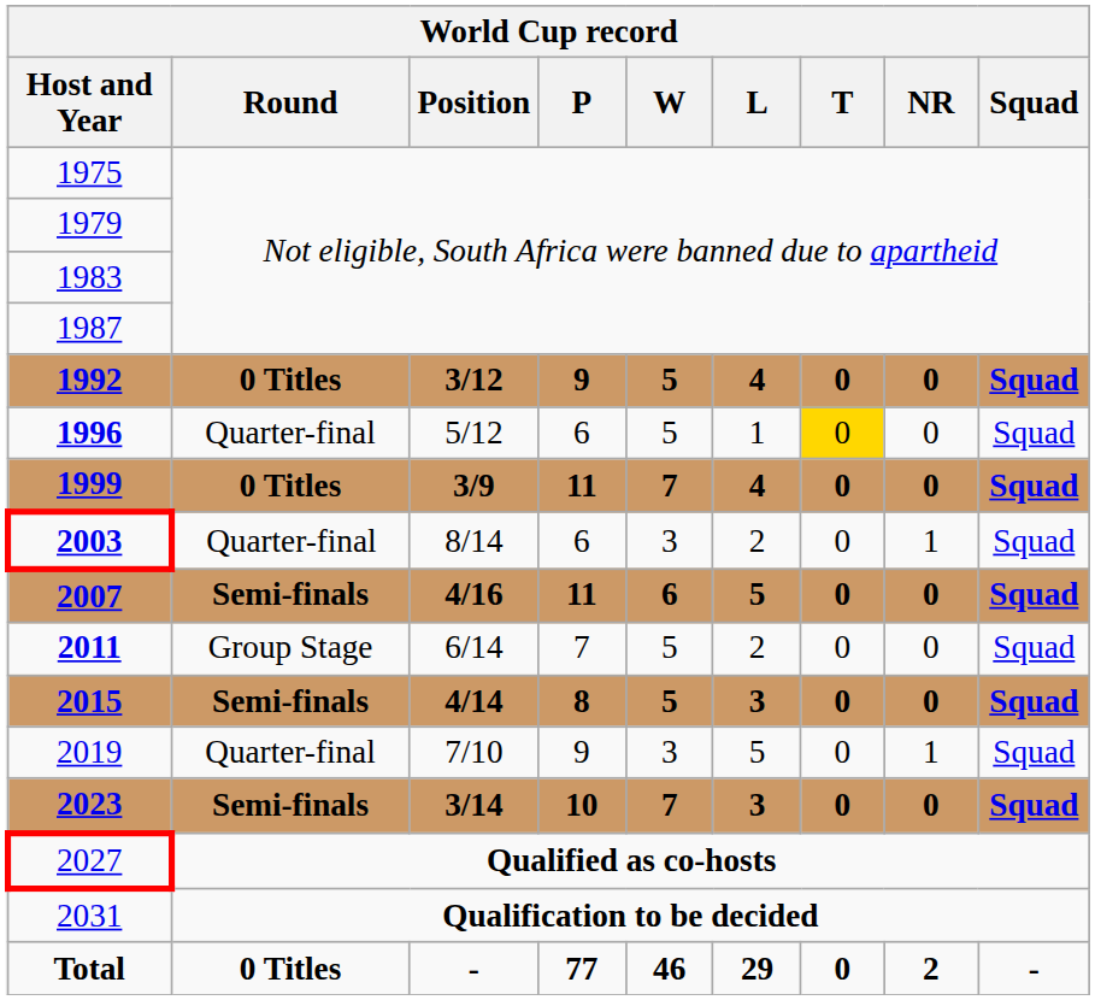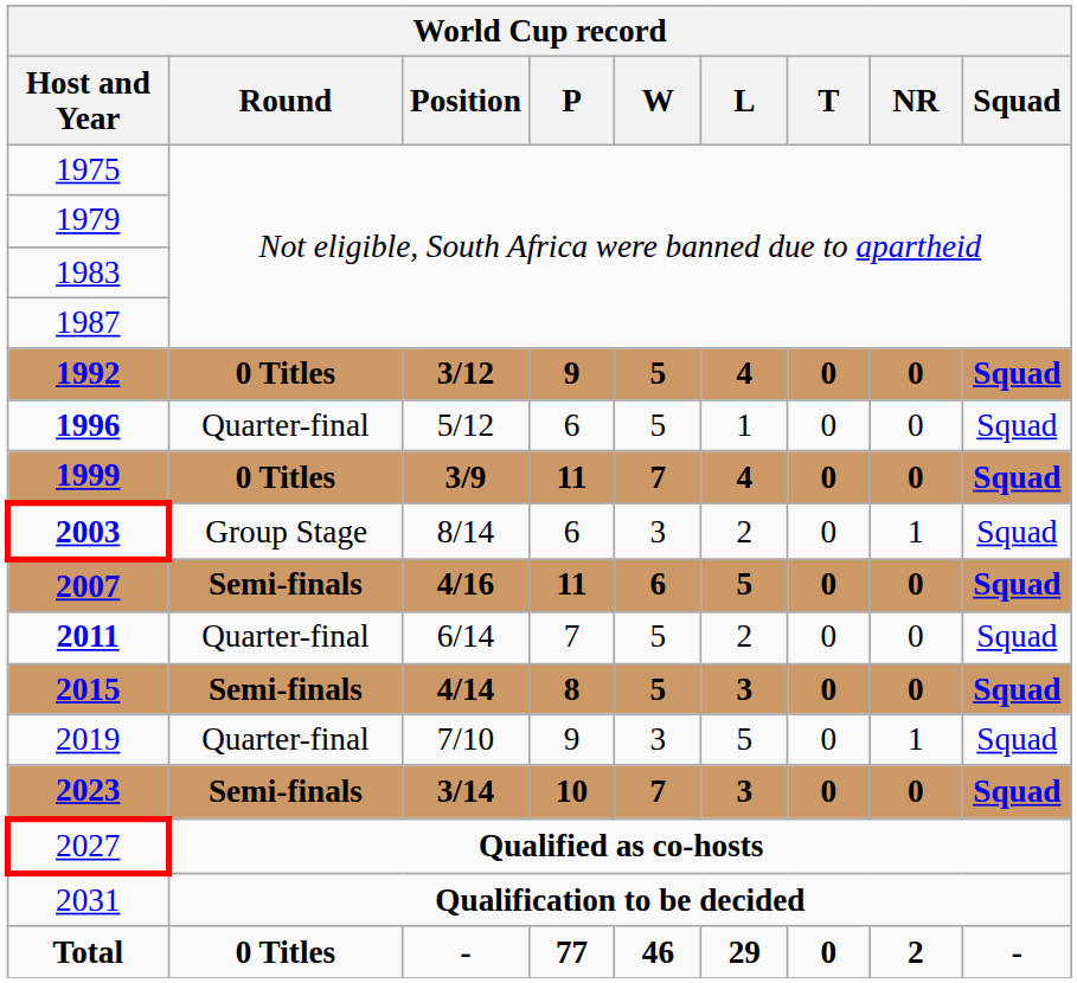1996 | T: gold background -> no background
2003 | Round: Quarter-final -> Group Stage
2011 | Round: Group Stage -> Quarter-final
